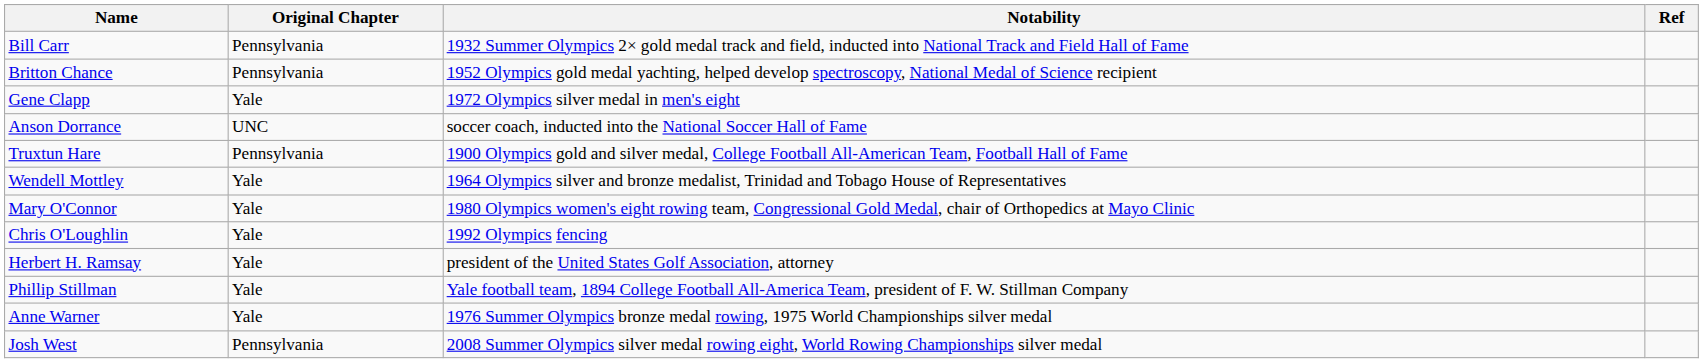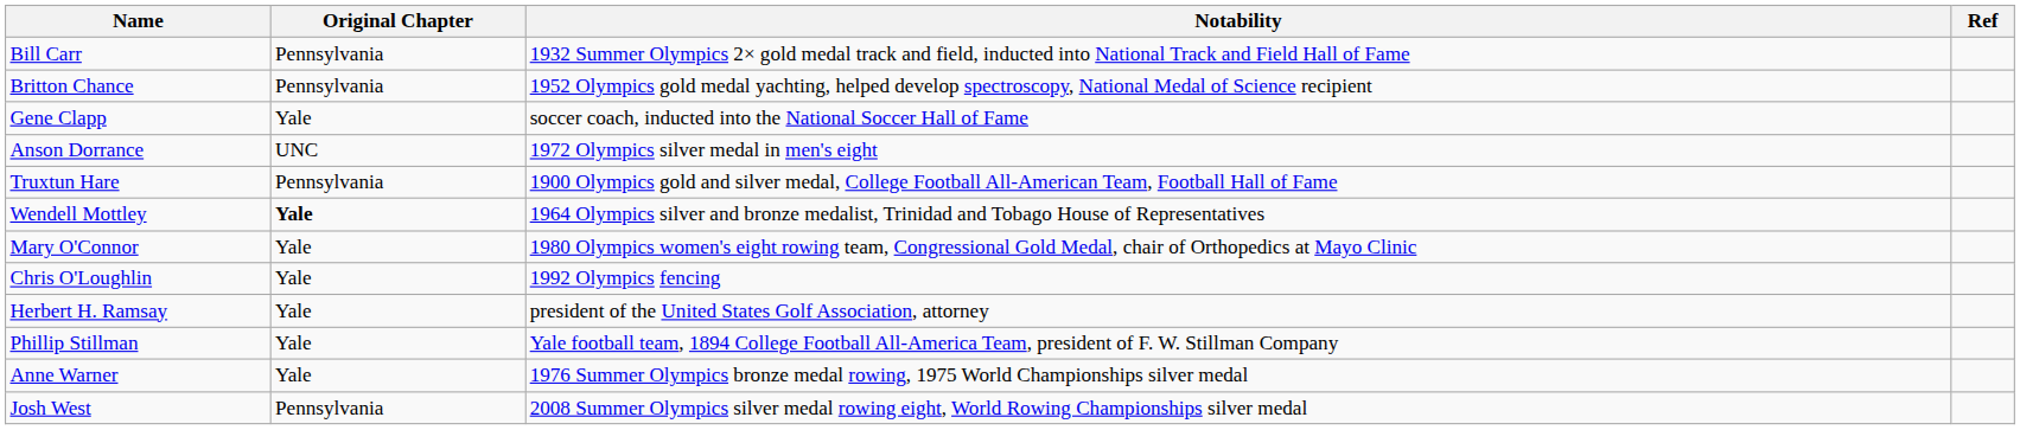Gene Clapp | Notability: 1972 Olympics silver medal in men's eight -> soccer coach, inducted into the National Soccer Hall of Fame
Anson Dorrance | Notability: soccer coach, inducted into the National Soccer Hall of Fame -> 1972 Olympics silver medal in men's eight
Wendell Mottley | Original Chapter: normal -> bold
